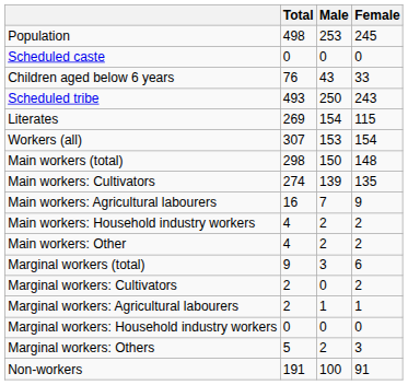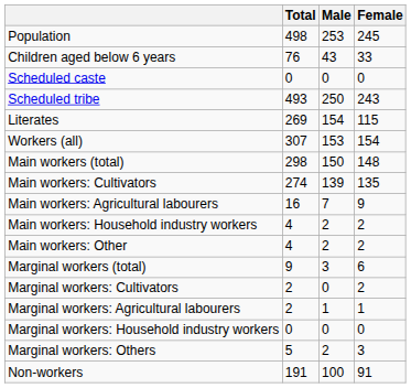rows swapped: Children aged below 6 years <-> Scheduled caste
